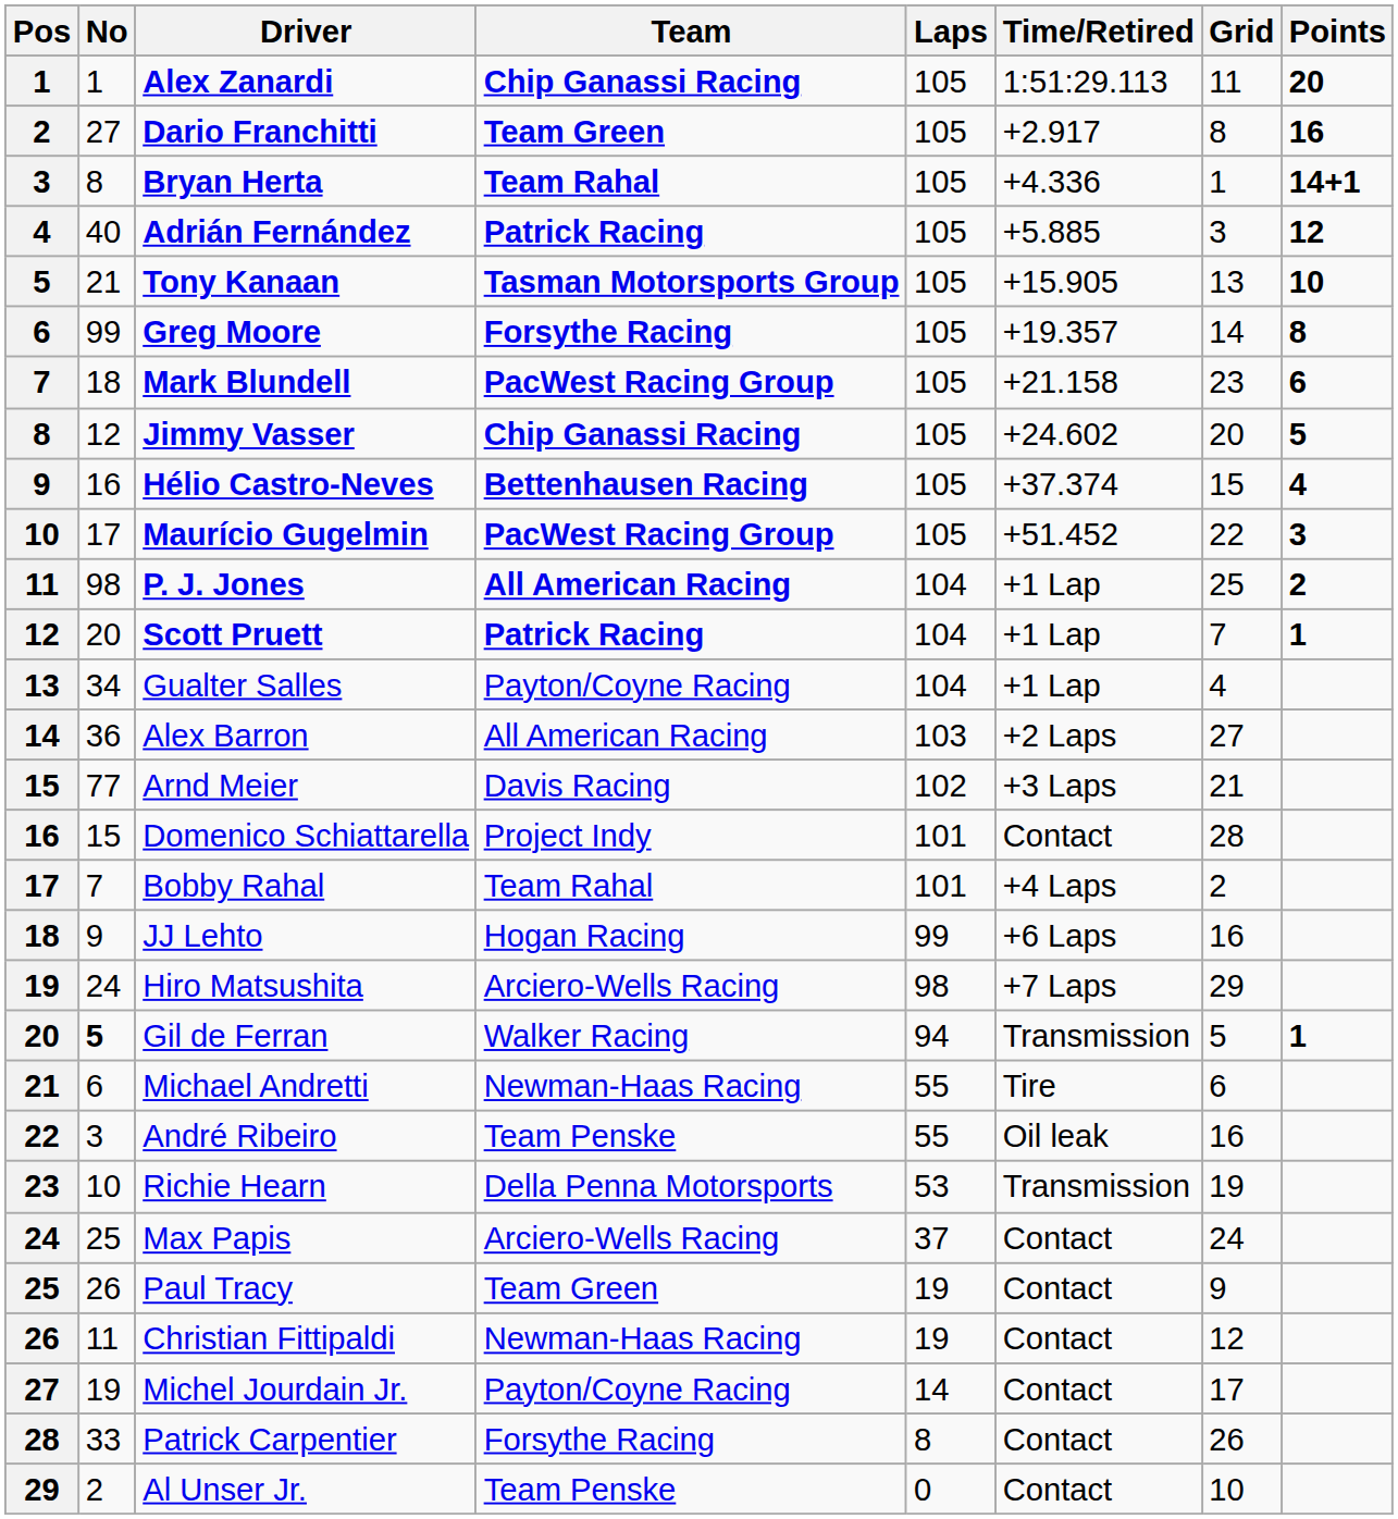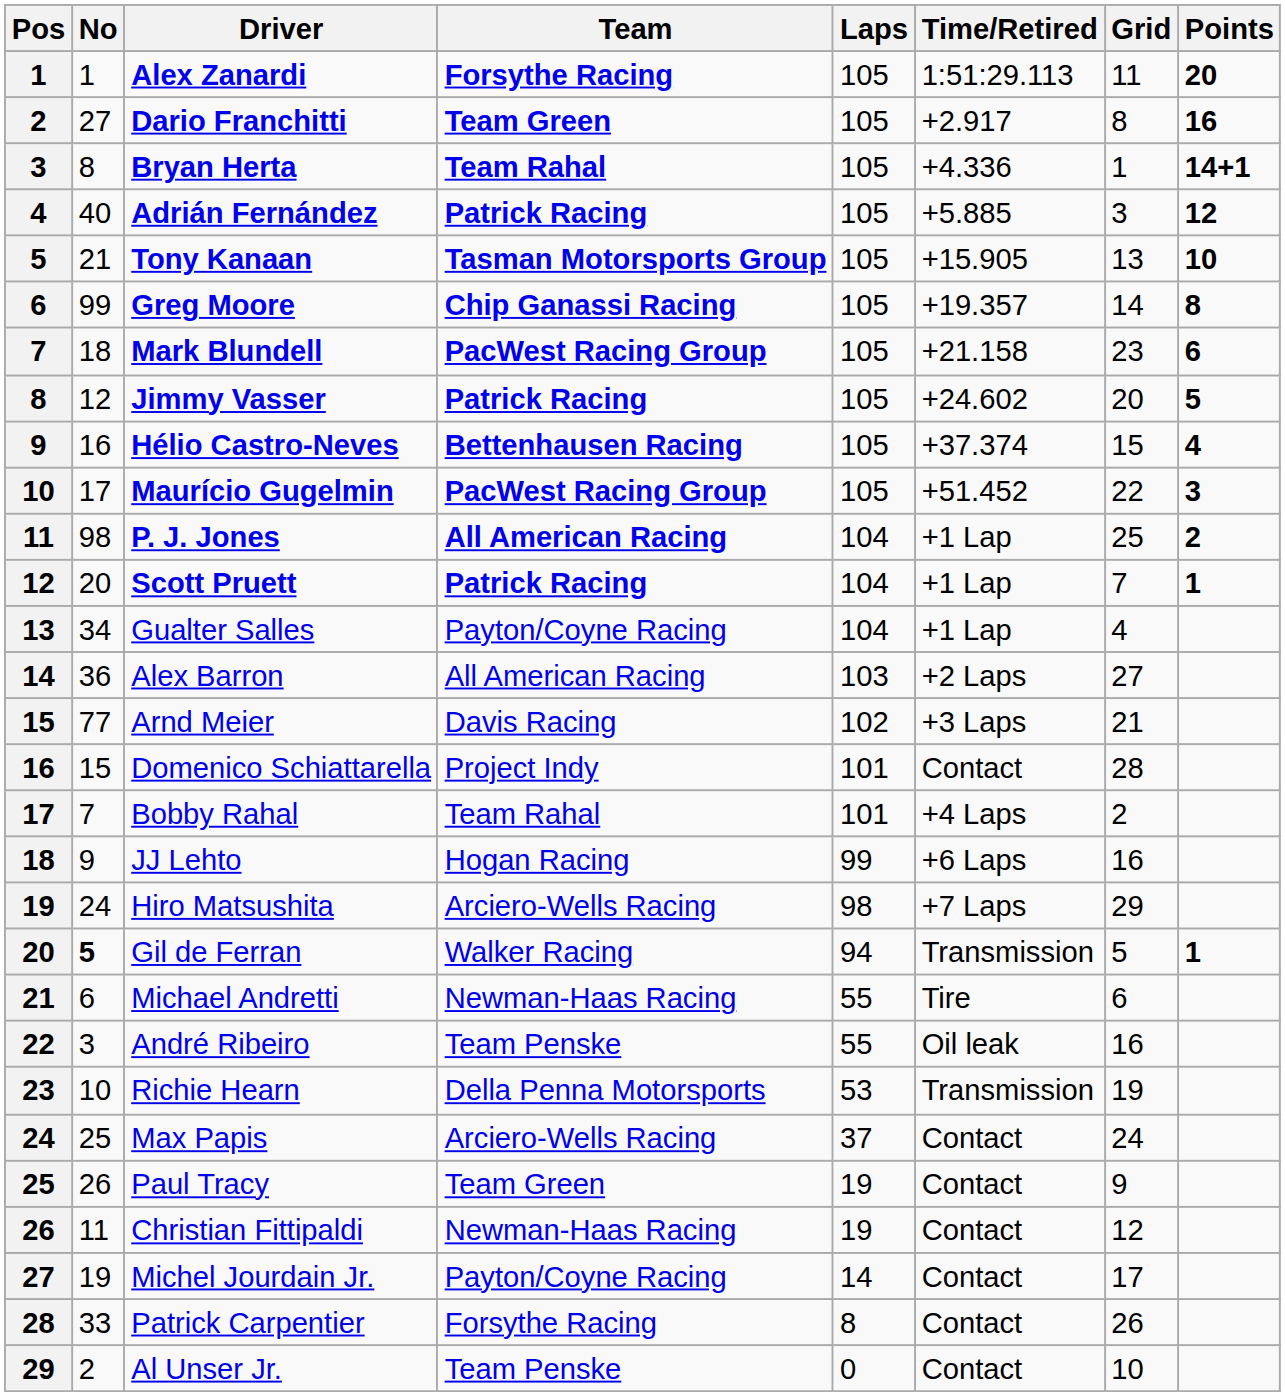Alex Zanardi | Team: Chip Ganassi Racing -> Forsythe Racing
Greg Moore | Team: Forsythe Racing -> Chip Ganassi Racing
Jimmy Vasser | Team: Chip Ganassi Racing -> Patrick Racing
